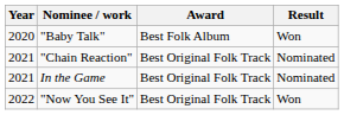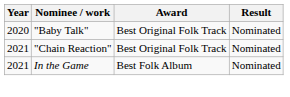"Baby Talk" | Award: Best Folk Album -> Best Original Folk Track
"Baby Talk" | Result: Won -> Nominated
In the Game | Award: Best Original Folk Track -> Best Folk Album
- row: 2022 | "Now You See It" | Best Original Folk Track | Won
